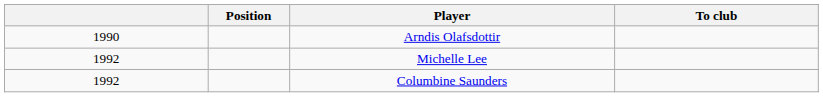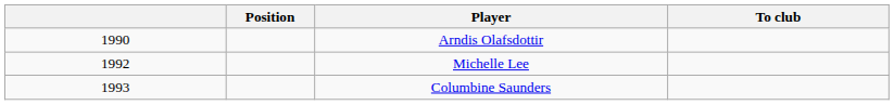Columbine Saunders | column 1: 1992 -> 1993
